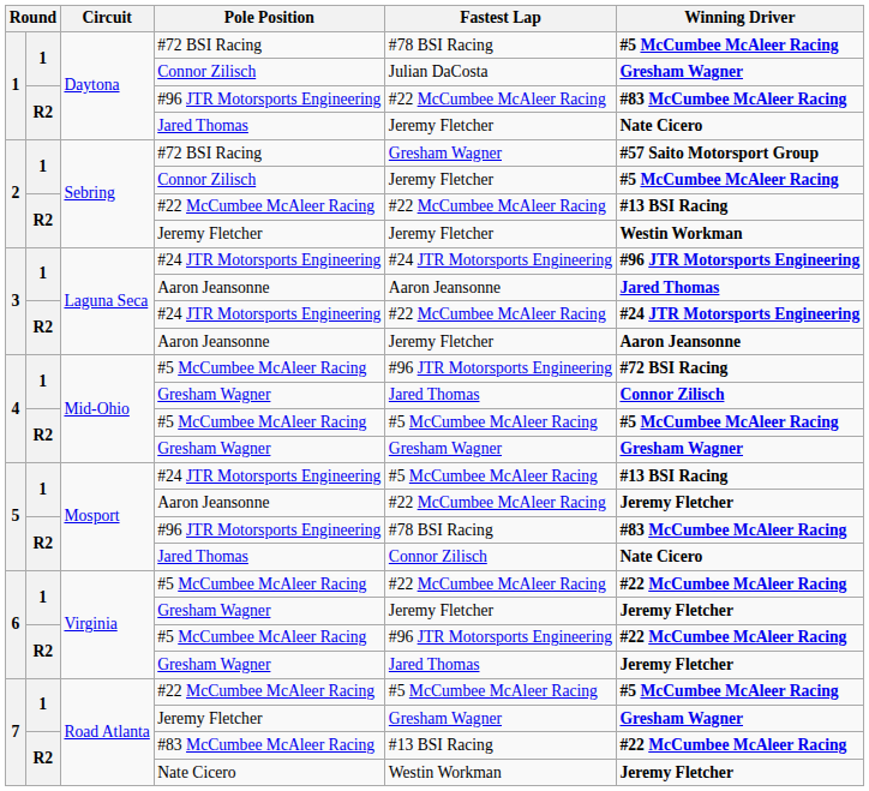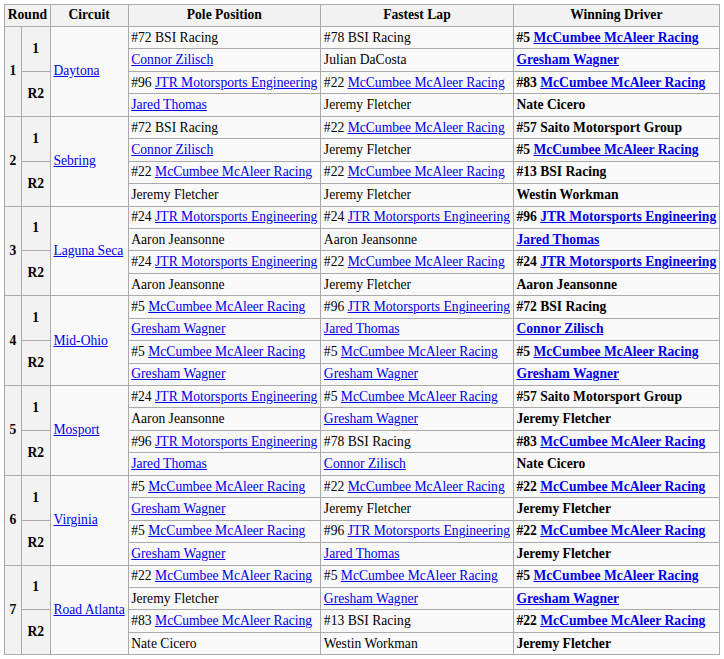2 / #72 BSI Racing | Fastest Lap: Gresham Wagner -> #22 McCumbee McAleer Racing
5 / #24 JTR Motorsports Engineering | Winning Driver: #13 BSI Racing -> #57 Saito Motorsport Group
5 / Aaron Jeansonne | Fastest Lap: #22 McCumbee McAleer Racing -> Gresham Wagner
